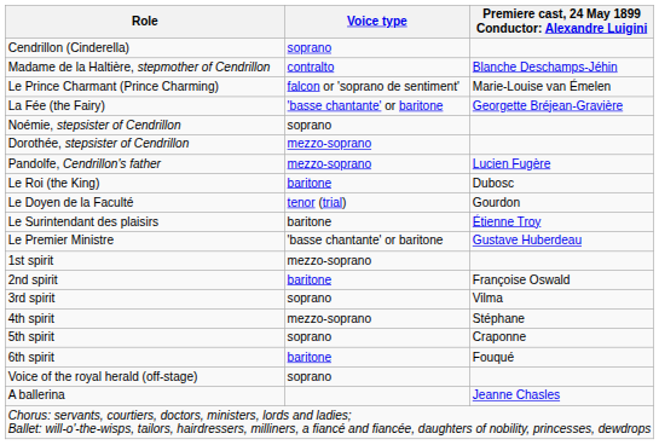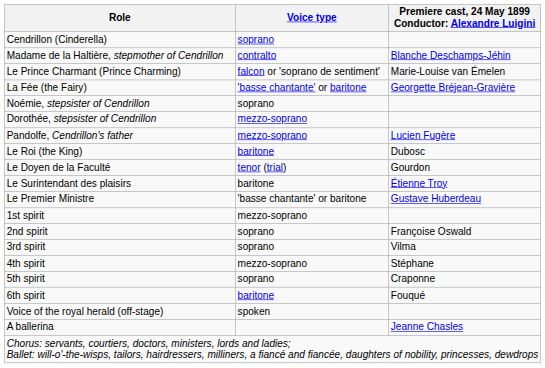2nd spirit | Voice type: baritone -> soprano
Voice of the royal herald (off-stage) | Voice type: soprano -> spoken
